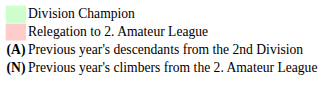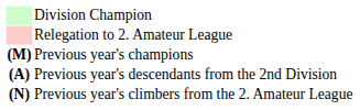+ row: (M) | Previous year's champions
